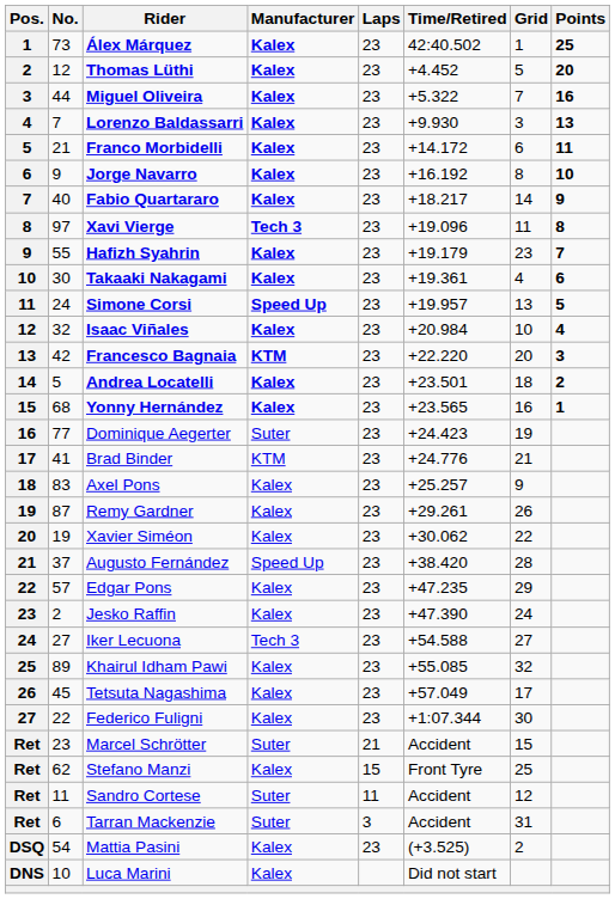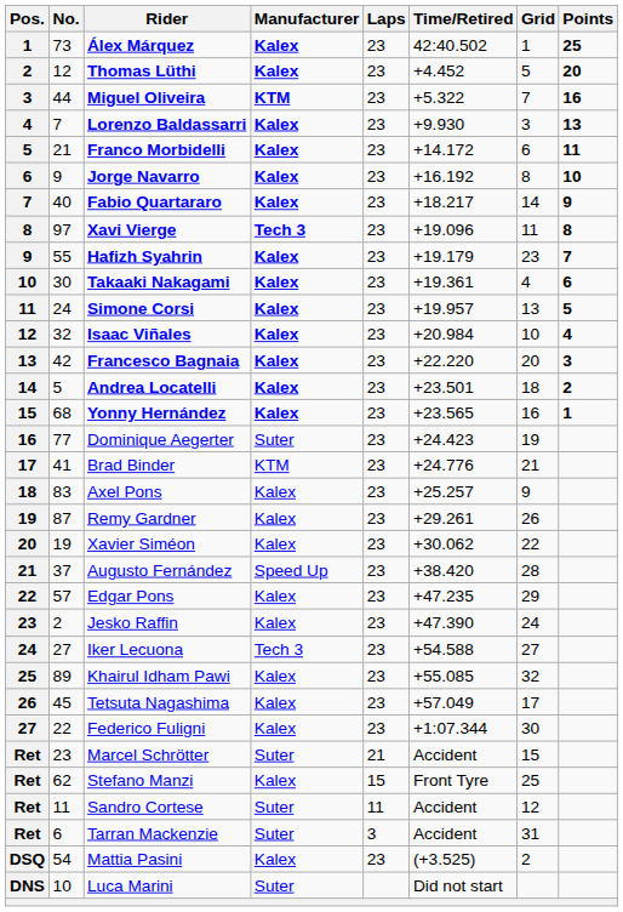Miguel Oliveira | Manufacturer: Kalex -> KTM
Simone Corsi | Manufacturer: Speed Up -> Kalex
Francesco Bagnaia | Manufacturer: KTM -> Kalex
Luca Marini | Manufacturer: Kalex -> Suter
